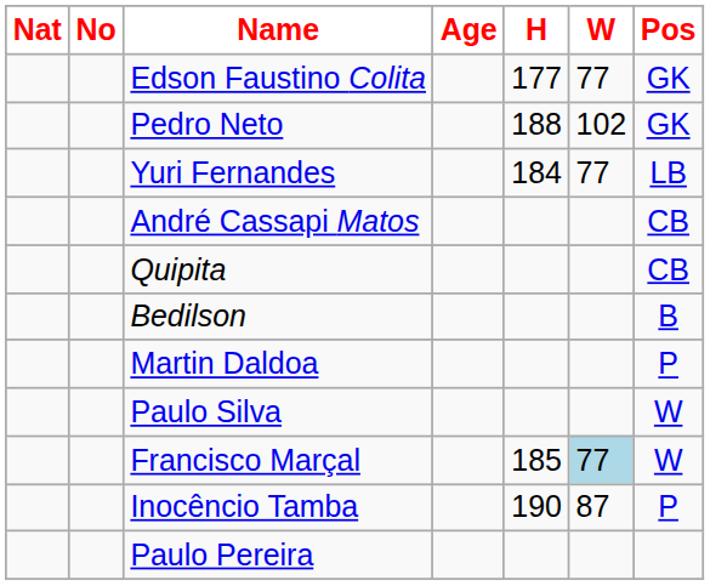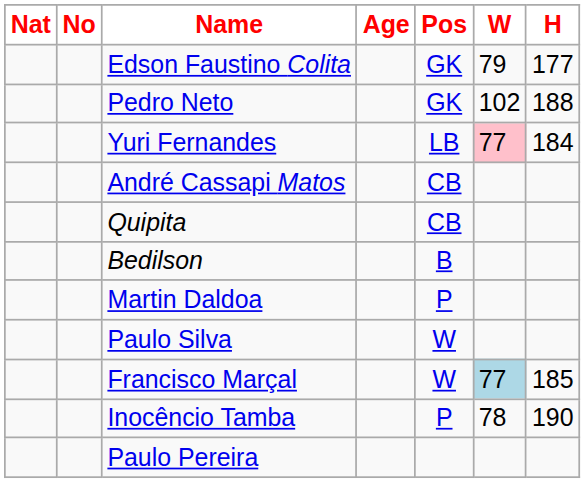columns swapped: H <-> Pos
Edson Faustino Colita | W: 77 -> 79
Yuri Fernandes | W: no background -> pink background
Inocêncio Tamba | W: 87 -> 78
